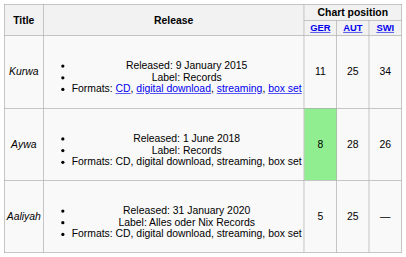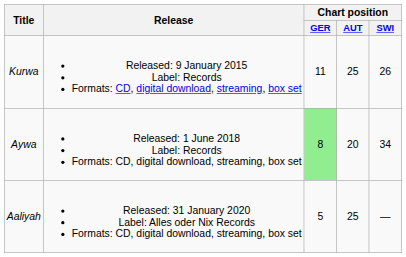Kurwa | Chart position / SWI: 34 -> 26
Aywa | Chart position / AUT: 28 -> 20
Aywa | Chart position / SWI: 26 -> 34
